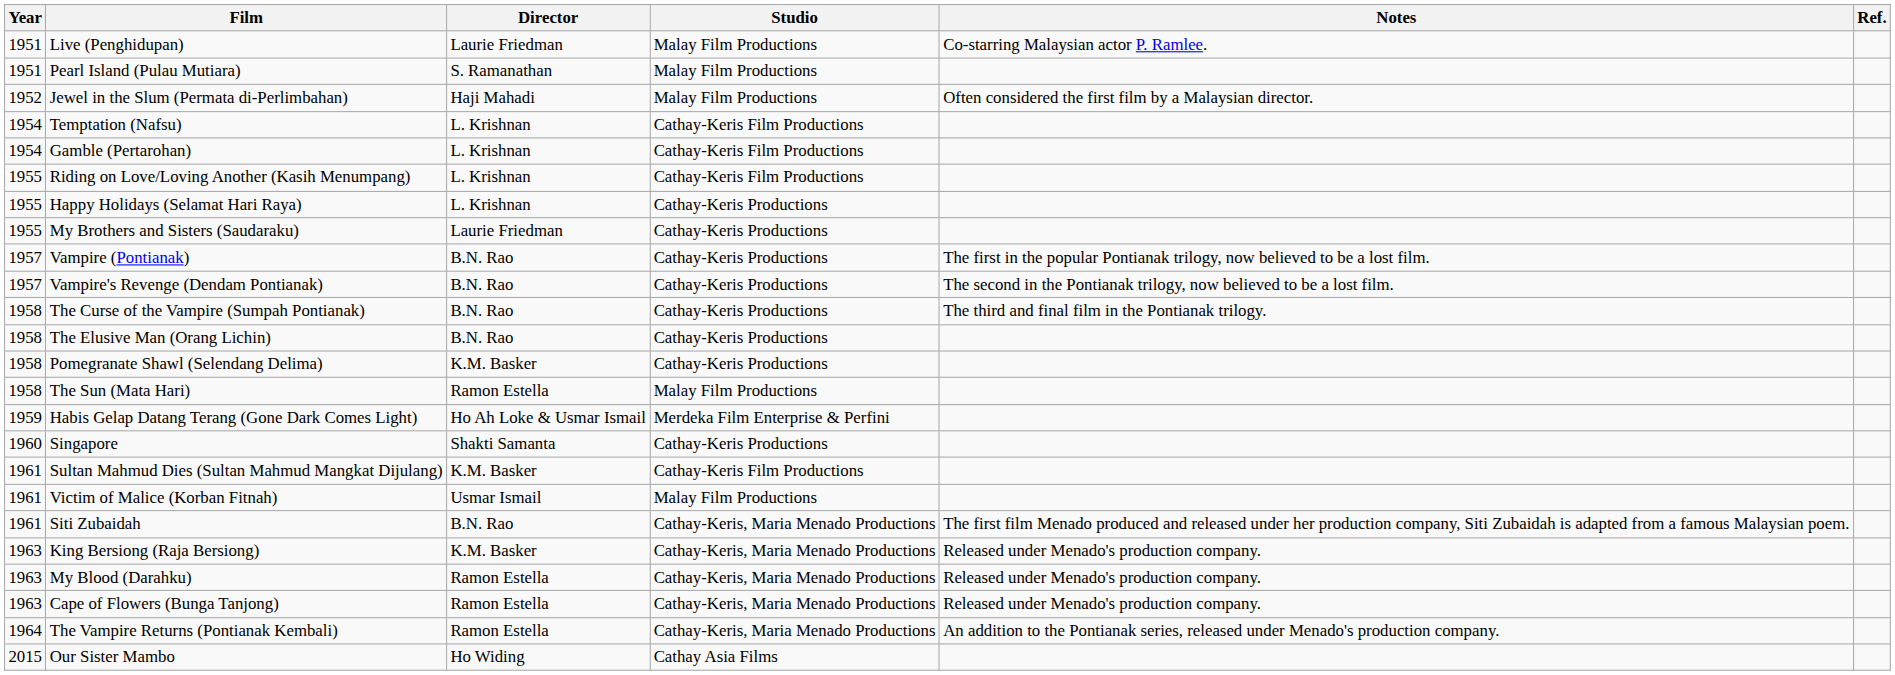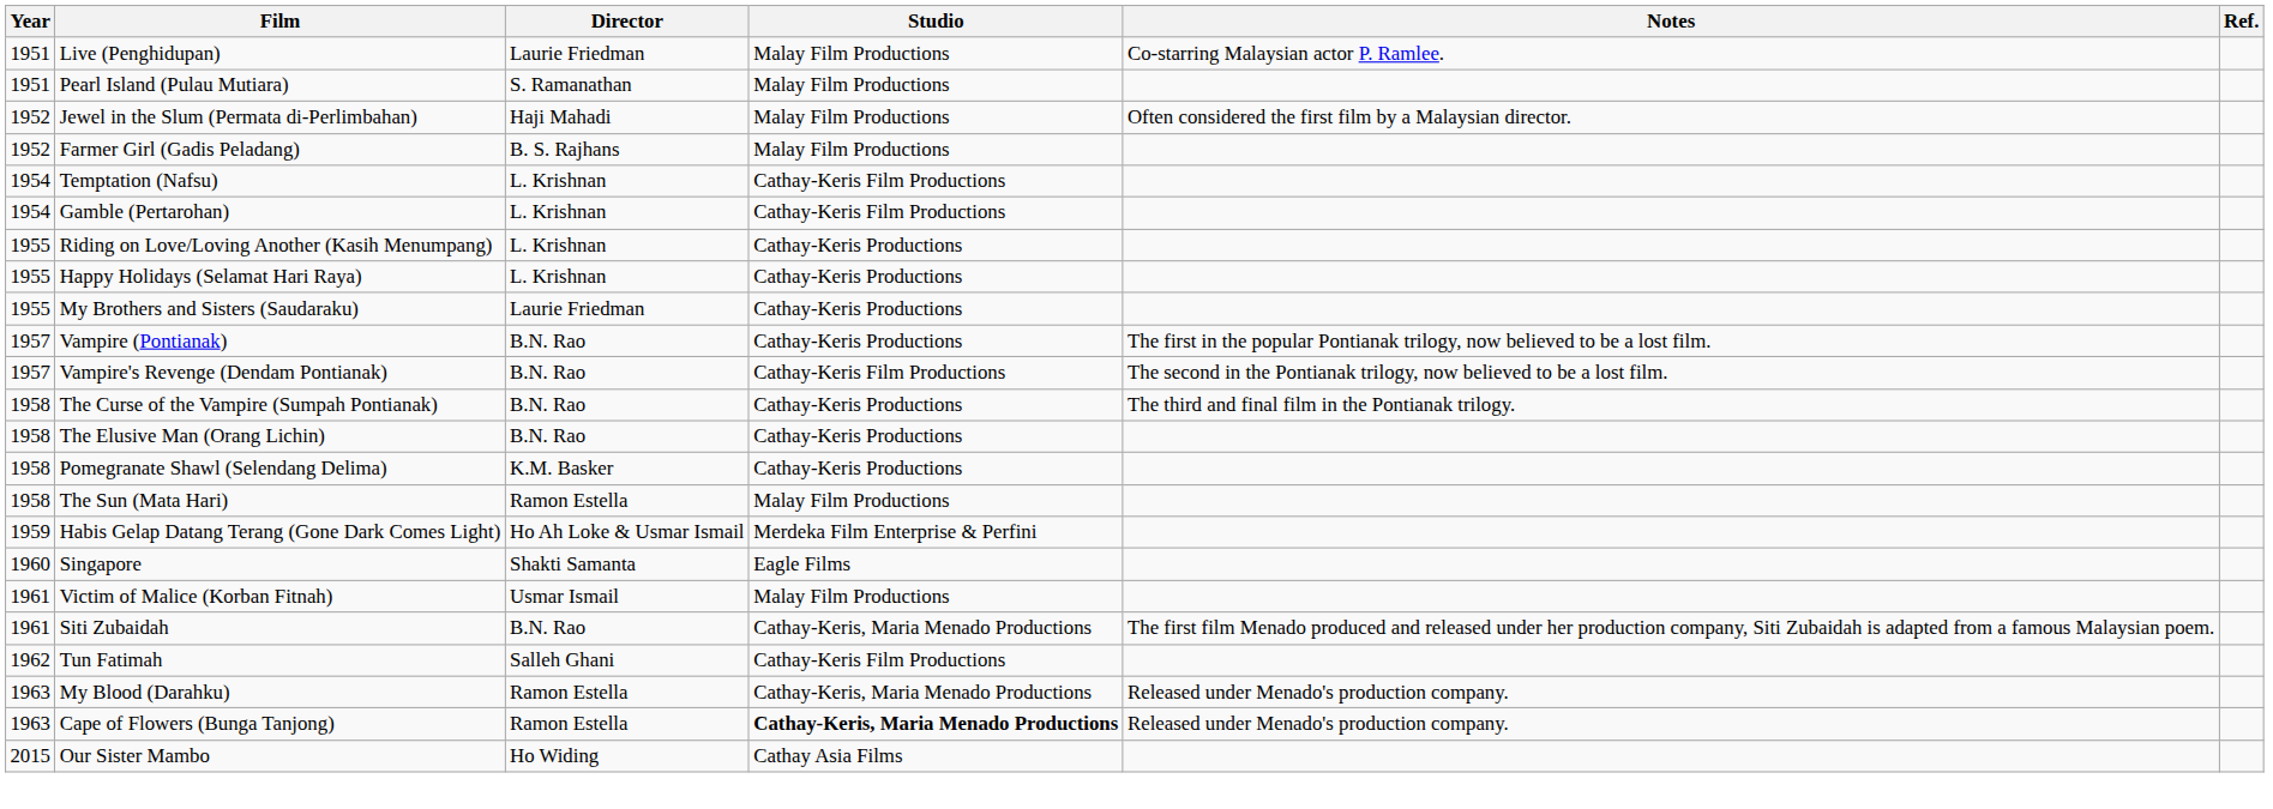+ row: 1952 | Farmer Girl (Gadis Peladang) | B. S. Rajhans | Malay Film Productions
Riding on Love/Loving Another (Kasih Menumpang) | Studio: Cathay-Keris Film Productions -> Cathay-Keris Productions
Vampire's Revenge (Dendam Pontianak) | Studio: Cathay-Keris Productions -> Cathay-Keris Film Productions
Singapore | Studio: Cathay-Keris Productions -> Eagle Films
- row: 1961 | Sultan Mahmud Dies (Sultan Mahmud Mangkat Dijulang) | K.M. Basker | Cathay-Keris Film Productions
+ row: 1962 | Tun Fatimah | Salleh Ghani | Cathay-Keris Film Productions
- row: 1963 | King Bersiong (Raja Bersiong) | K.M. Basker | Cathay-Keris, Maria Menado Productions | Released under Menado's production company.
Cape of Flowers (Bunga Tanjong) | Studio: normal -> bold
- row: 1964 | The Vampire Returns (Pontianak Kembali) | Ramon Estella | Cathay-Keris, Maria Menado Productions | An addition to the Pontianak series, released under Menado's production company.
